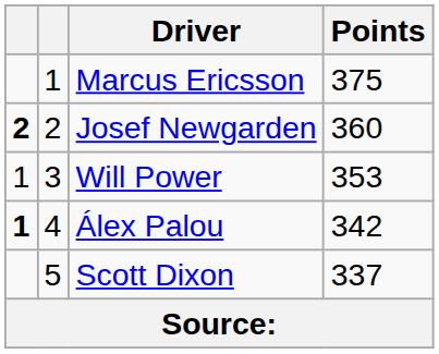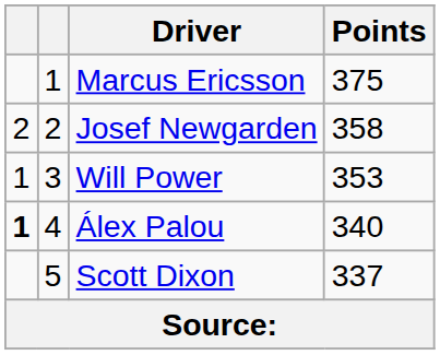Josef Newgarden | column 1: bold -> normal
Josef Newgarden | Points: 360 -> 358
Álex Palou | Points: 342 -> 340
